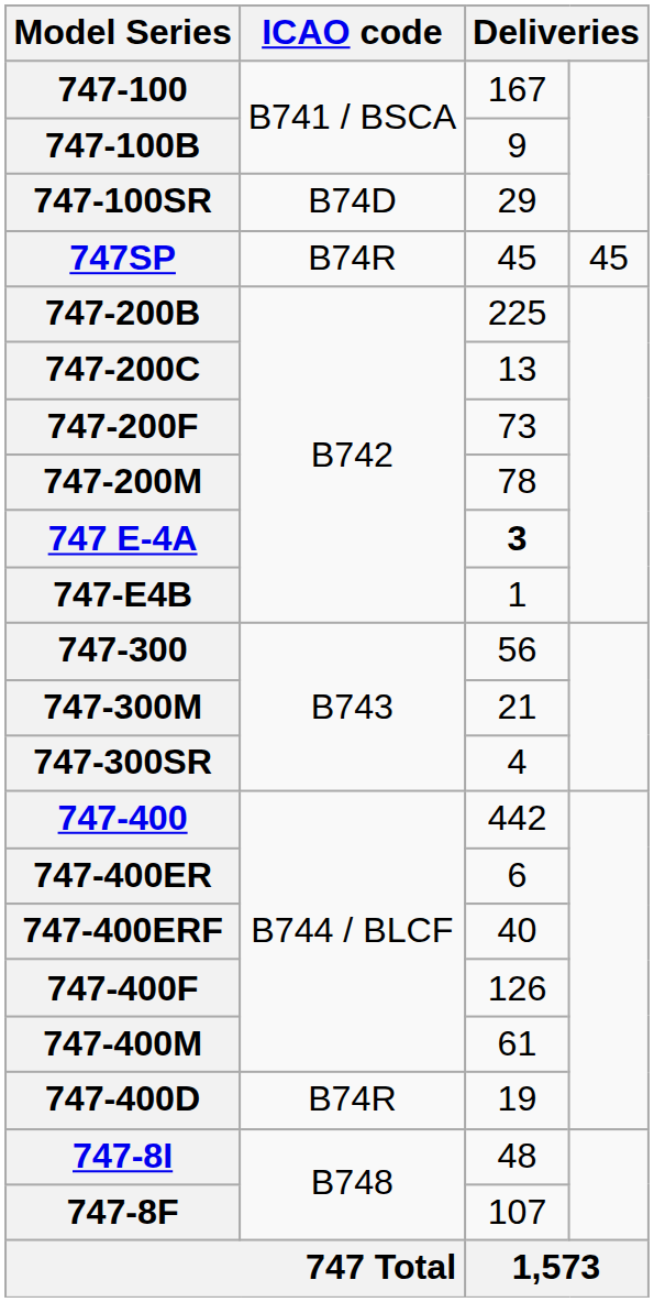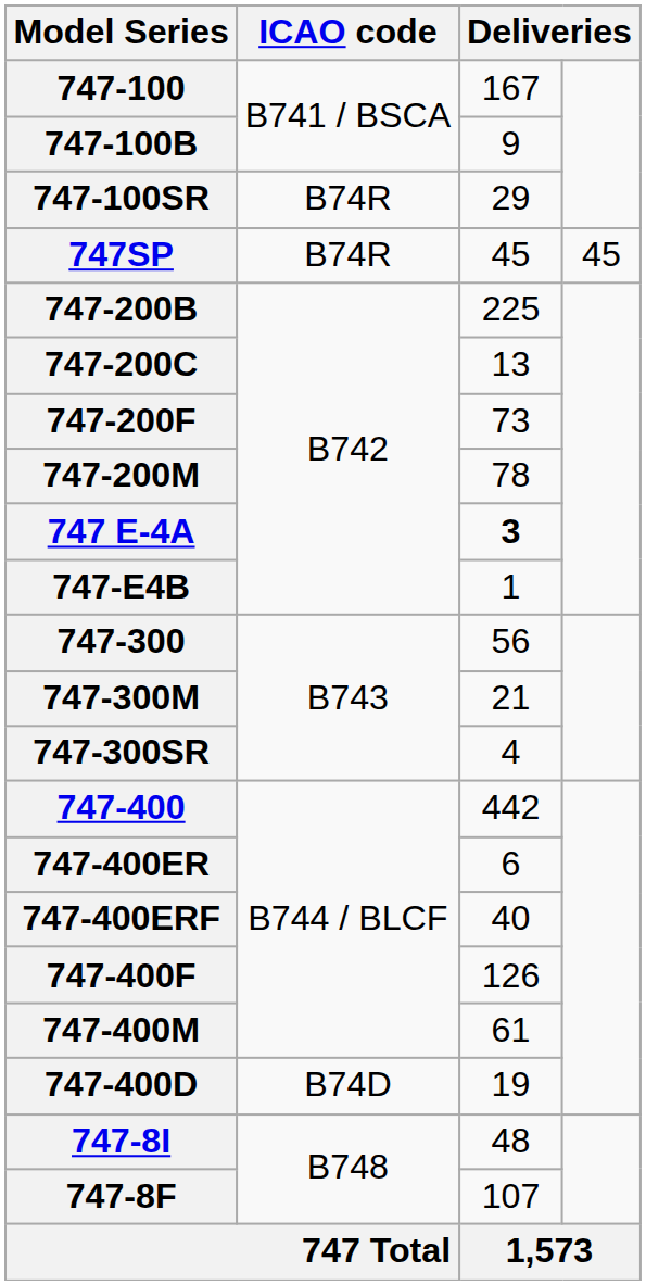747-100SR | ICAO code: B74D -> B74R
747-400D | ICAO code: B74R -> B74D
